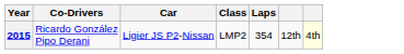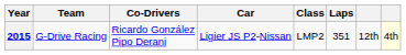+ column: Team | G-Drive Racing
2015 | Laps: 354 -> 351
